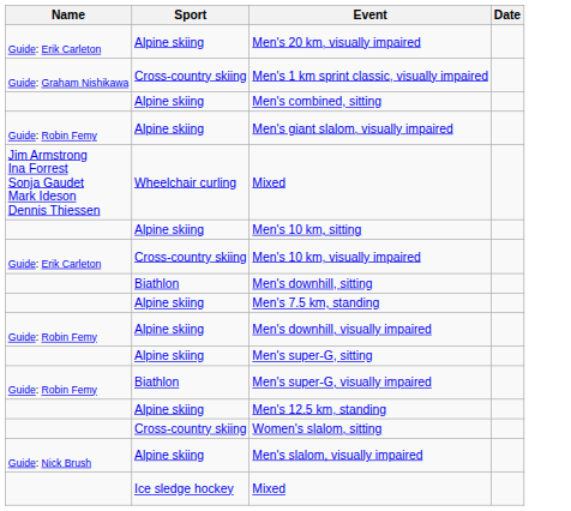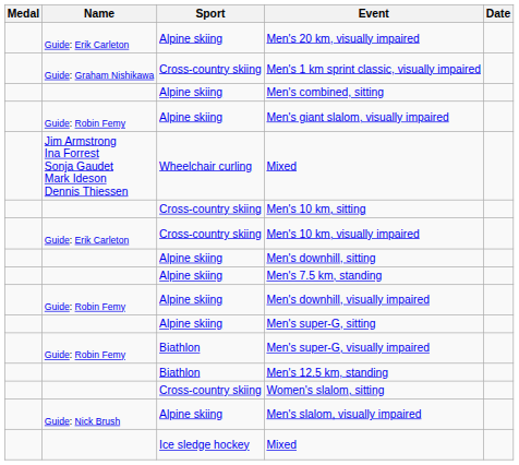+ column: Medal
Men's 10 km, sitting | Sport: Alpine skiing -> Cross-country skiing
Men's downhill, sitting | Sport: Biathlon -> Alpine skiing
Men's 12.5 km, standing | Sport: Alpine skiing -> Biathlon
